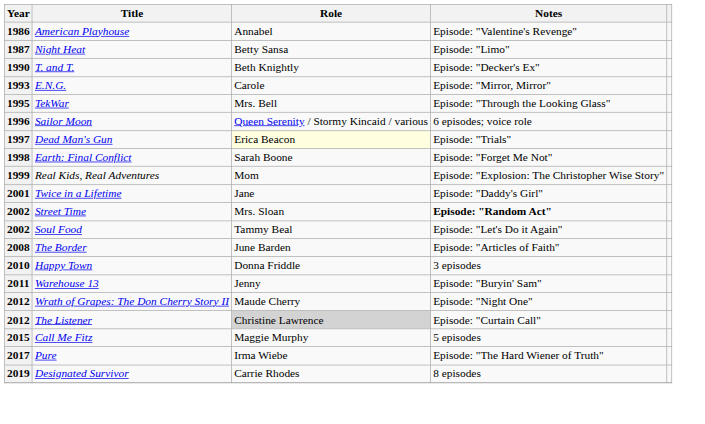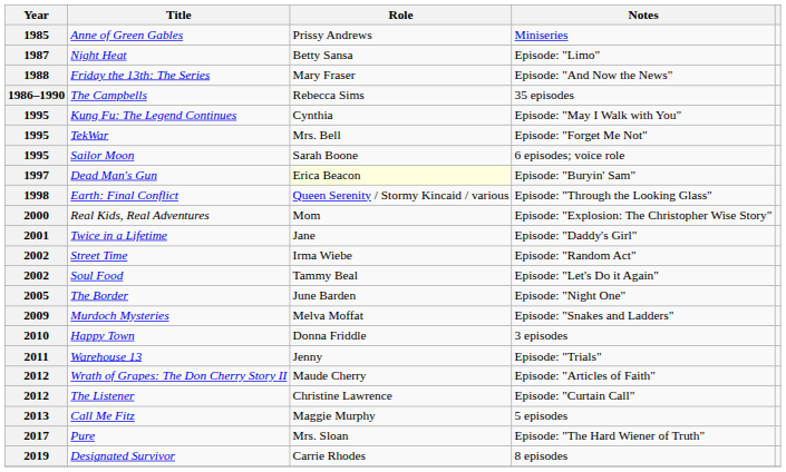+ row: 1985 | Anne of Green Gables | Prissy Andrews | Miniseries
- row: 1986 | American Playhouse | Annabel | Episode: "Valentine's Revenge"
+ row: 1988 | Friday the 13th: The Series | Mary Fraser | Episode: "And Now the News"
- row: 1990 | T. and T. | Beth Knightly | Episode: "Decker's Ex"
+ row: 1986–1990 | The Campbells | Rebecca Sims | 35 episodes
- row: 1993 | E.N.G. | Carole | Episode: "Mirror, Mirror"
+ row: 1995 | Kung Fu: The Legend Continues | Cynthia | Episode: "May I Walk with You"
TekWar | Notes: Episode: "Through the Looking Glass" -> Episode: "Forget Me Not"
Sailor Moon | Year: 1996 -> 1995
Sailor Moon | Role: Queen Serenity / Stormy Kincaid / various -> Sarah Boone
Dead Man's Gun | Notes: Episode: "Trials" -> Episode: "Buryin' Sam"
Earth: Final Conflict | Role: Sarah Boone -> Queen Serenity / Stormy Kincaid / various
Earth: Final Conflict | Notes: Episode: "Forget Me Not" -> Episode: "Through the Looking Glass"
Real Kids, Real Adventures | Year: 1999 -> 2000
Street Time | Role: Mrs. Sloan -> Irma Wiebe
Street Time | Notes: bold -> normal
The Border | Year: 2008 -> 2005
The Border | Notes: Episode: "Articles of Faith" -> Episode: "Night One"
+ row: 2009 | Murdoch Mysteries | Melva Moffat | Episode: "Snakes and Ladders"
Warehouse 13 | Notes: Episode: "Buryin' Sam" -> Episode: "Trials"
Wrath of Grapes: The Don Cherry Story II | Notes: Episode: "Night One" -> Episode: "Articles of Faith"
The Listener | Role: lightgrey background -> no background
Call Me Fitz | Year: 2015 -> 2013
Pure | Role: Irma Wiebe -> Mrs. Sloan
